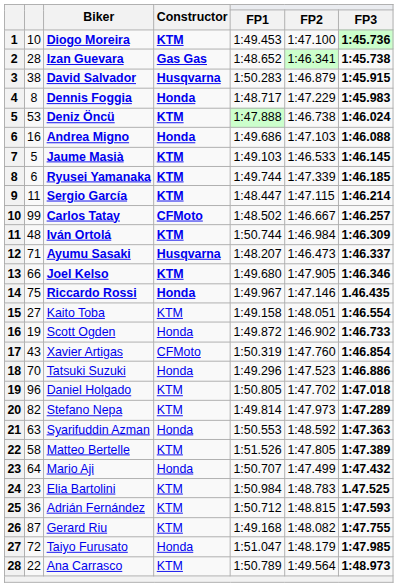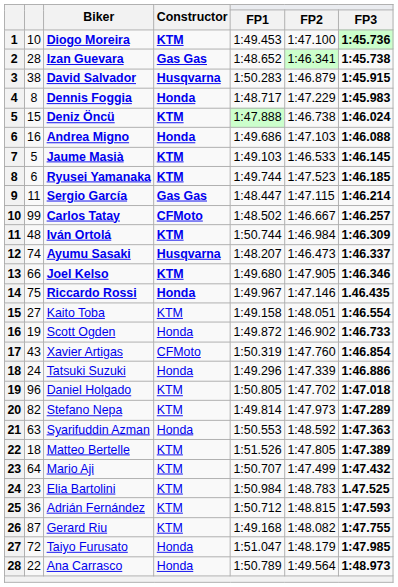Deniz Öncü | column 2: 53 -> 15
Ryusei Yamanaka | FP2: 1:47.339 -> 1:47.523
Sergio García | Constructor: KTM -> Gas Gas
Ayumu Sasaki | column 2: 71 -> 74
Tatsuki Suzuki | column 2: 70 -> 24
Tatsuki Suzuki | FP2: 1:47.523 -> 1:47.339
Matteo Bertelle | column 2: 58 -> 18
Mario Aji | Constructor: Honda -> KTM
Ana Carrasco | Constructor: KTM -> Honda
